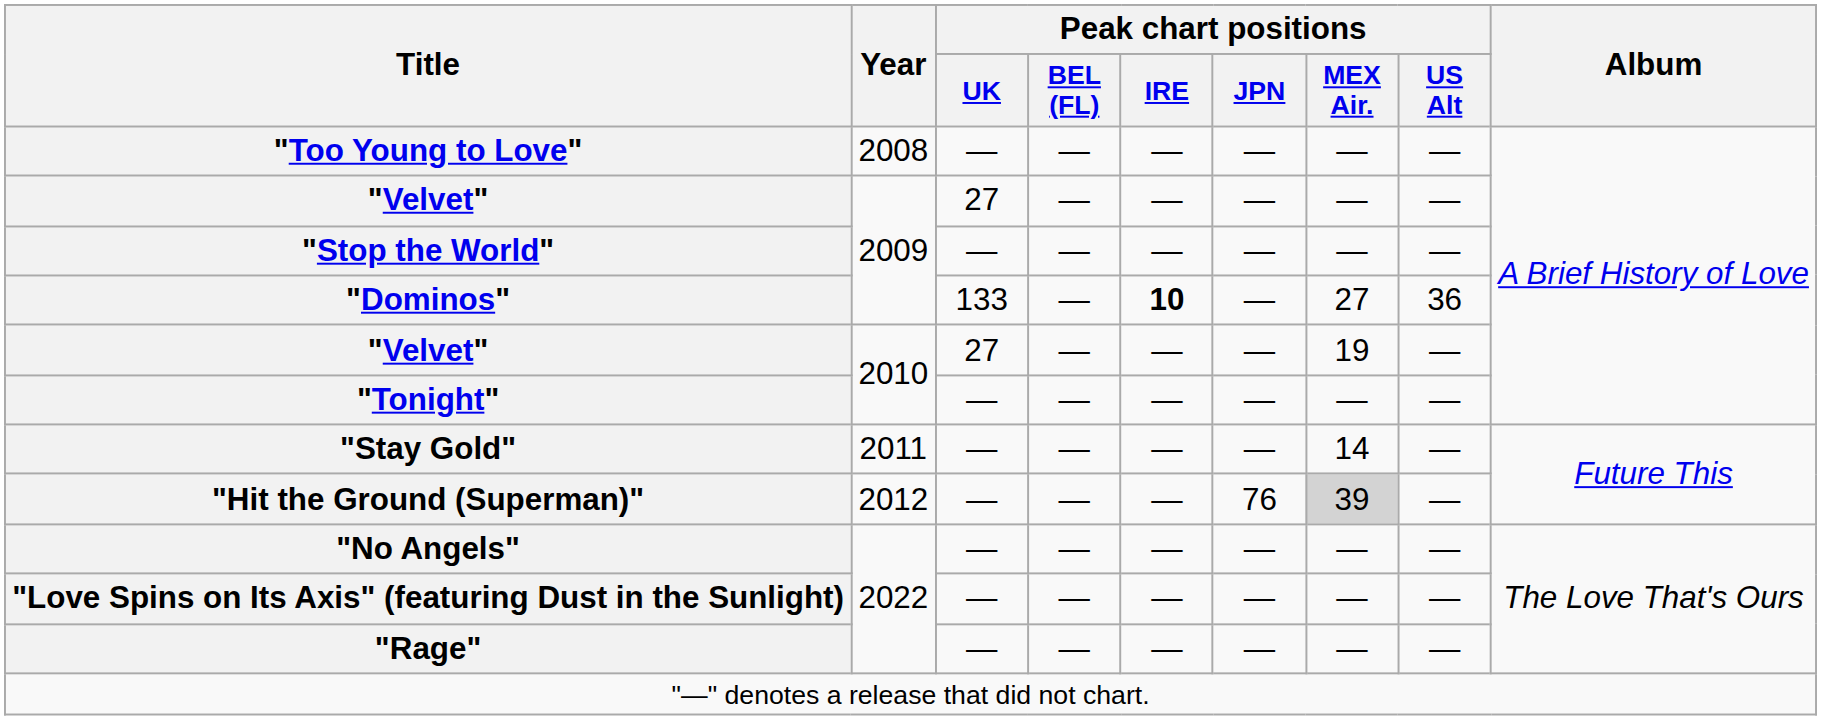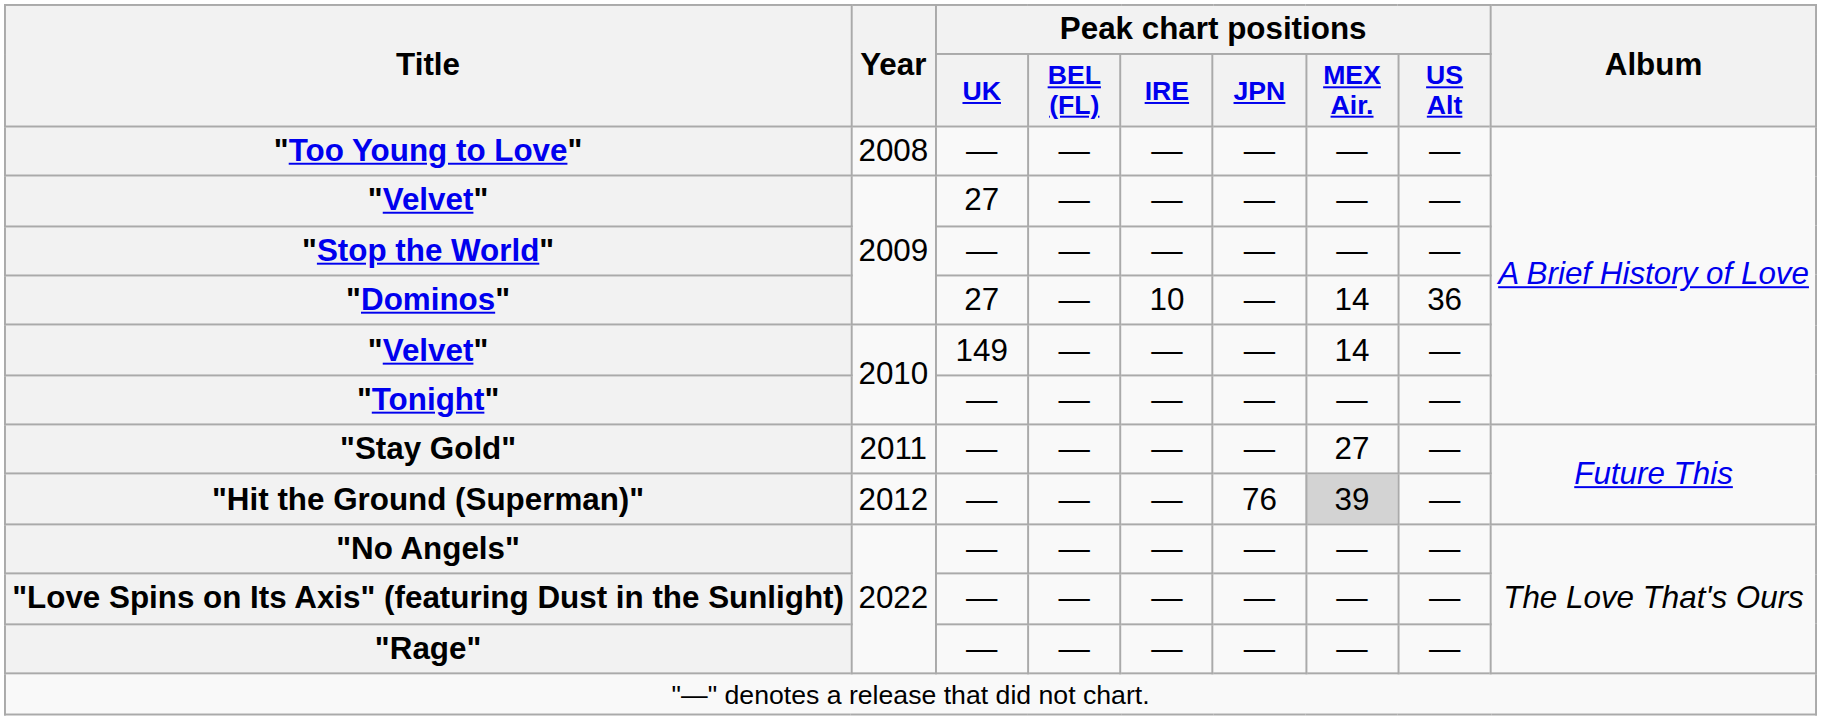"Dominos" | Peak chart positions / UK: 133 -> 27
"Dominos" | Peak chart positions / IRE: bold -> normal
"Dominos" | Peak chart positions / MEX Air.: 27 -> 14
"Velvet" / 2010 | Peak chart positions / UK: 27 -> 149
"Velvet" / 2010 | Peak chart positions / MEX Air.: 19 -> 14
"Stay Gold" | Peak chart positions / MEX Air.: 14 -> 27
